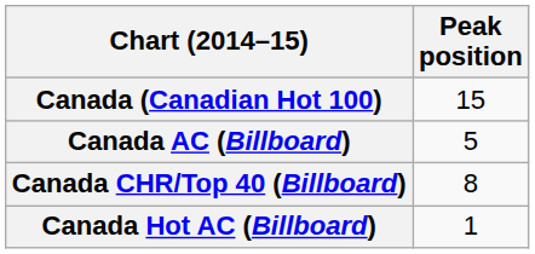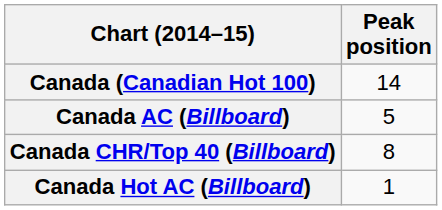Canada (Canadian Hot 100) | Peak position: 15 -> 14
